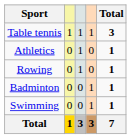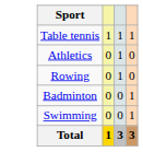- column: Total | 3 | 1 | 1 | 1 | 1 | 7
